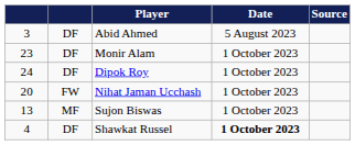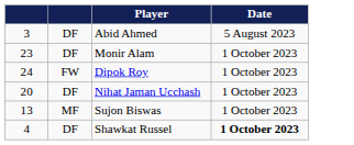- column: Source
Dipok Roy | column 2: DF -> FW
Nihat Jaman Ucchash | column 2: FW -> DF
